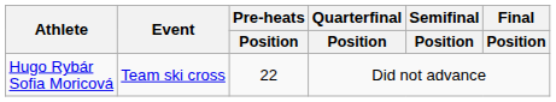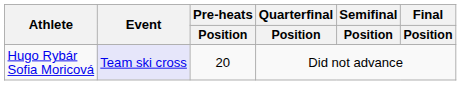Hugo Rybár Sofia Moricová | Event: no background -> lavender background
Hugo Rybár Sofia Moricová | Pre-heats / Position: 22 -> 20
